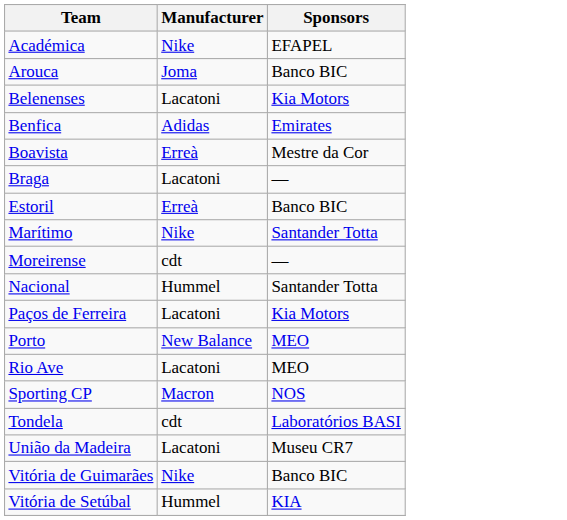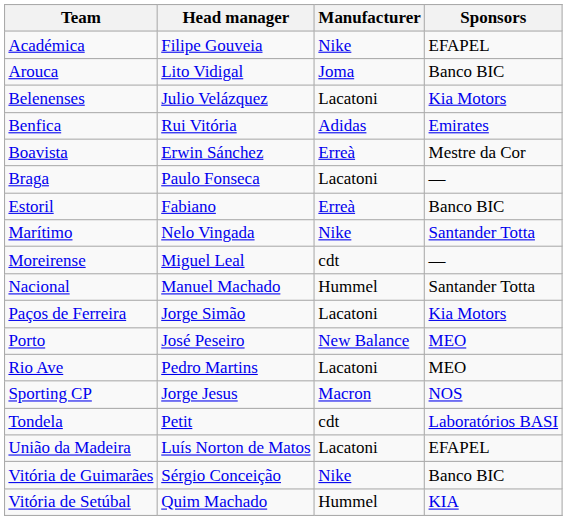+ column: Head manager | Filipe Gouveia | Lito Vidigal | Julio Velázquez | Rui Vitória | Erwin Sánchez | Paulo Fonseca | Fabiano | Nelo Vingada | Miguel Leal | Manuel Machado | Jorge Simão | José Peseiro | Pedro Martins | Jorge Jesus | Petit | Luís Norton de Matos | Sérgio Conceição | Quim Machado
União da Madeira | Sponsors: Museu CR7 -> EFAPEL
